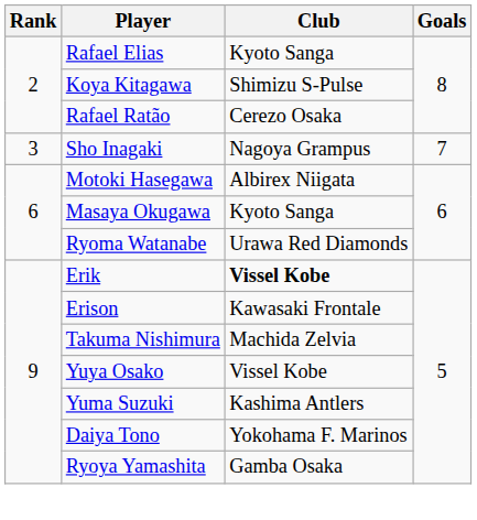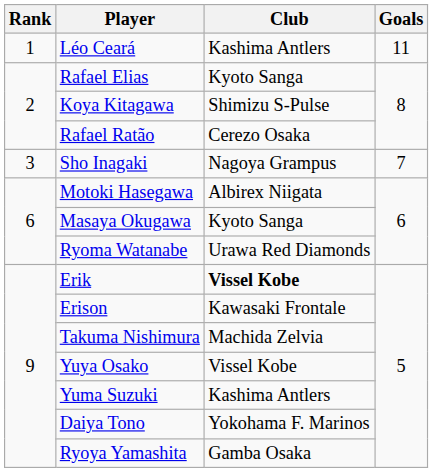+ row: 1 | Léo Ceará | Kashima Antlers | 11
